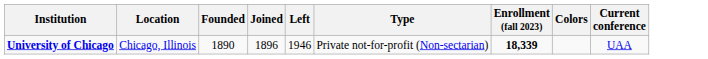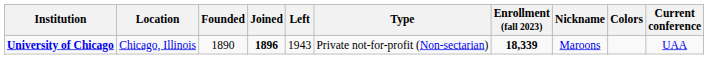+ column: Nickname | Maroons
University of Chicago | Joined: normal -> bold
University of Chicago | Left: 1946 -> 1943
